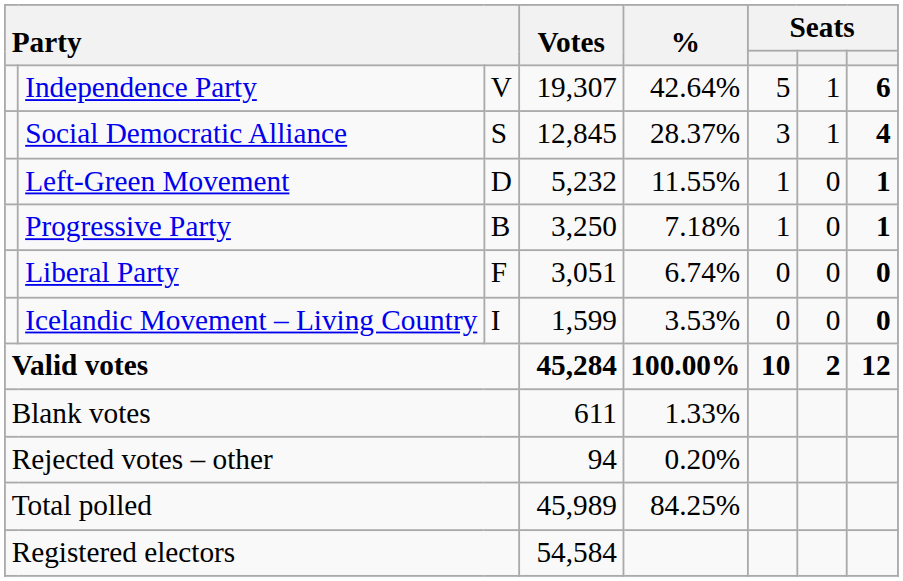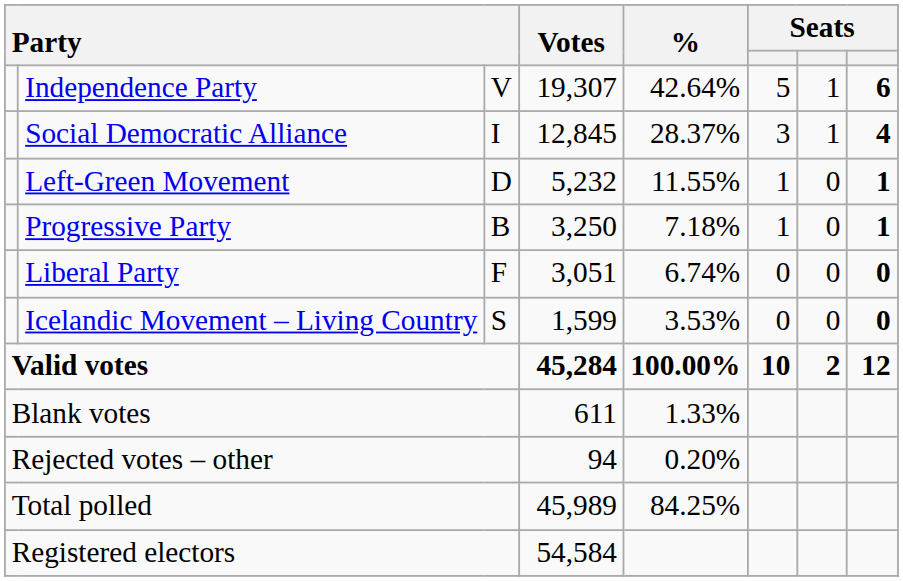Social Democratic Alliance | column 3: S -> I
Icelandic Movement – Living Country | column 3: I -> S
